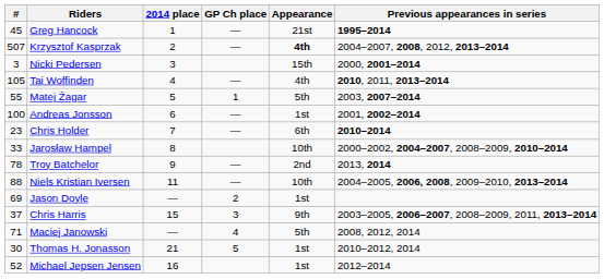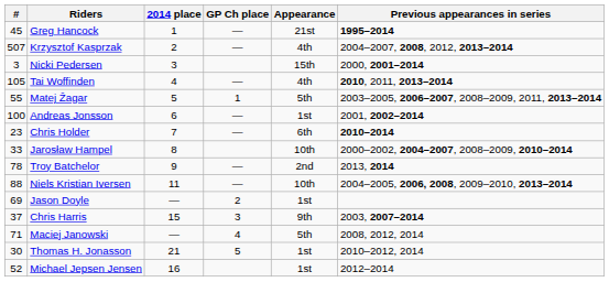Krzysztof Kasprzak | Appearance: bold -> normal
Matej Žagar | Previous appearances in series: 2003, 2007–2014 -> 2003–2005, 2006–2007, 2008–2009, 2011, 2013–2014
Chris Harris | Previous appearances in series: 2003–2005, 2006–2007, 2008–2009, 2011, 2013–2014 -> 2003, 2007–2014
